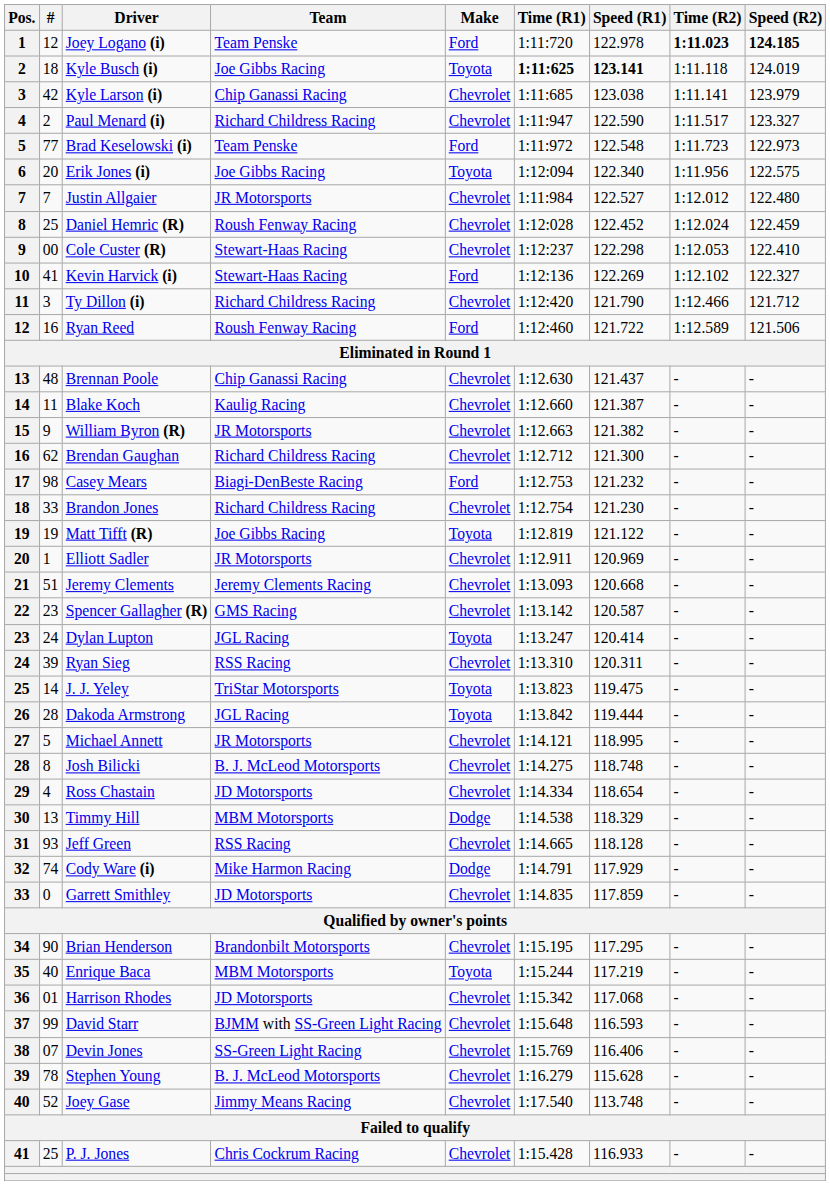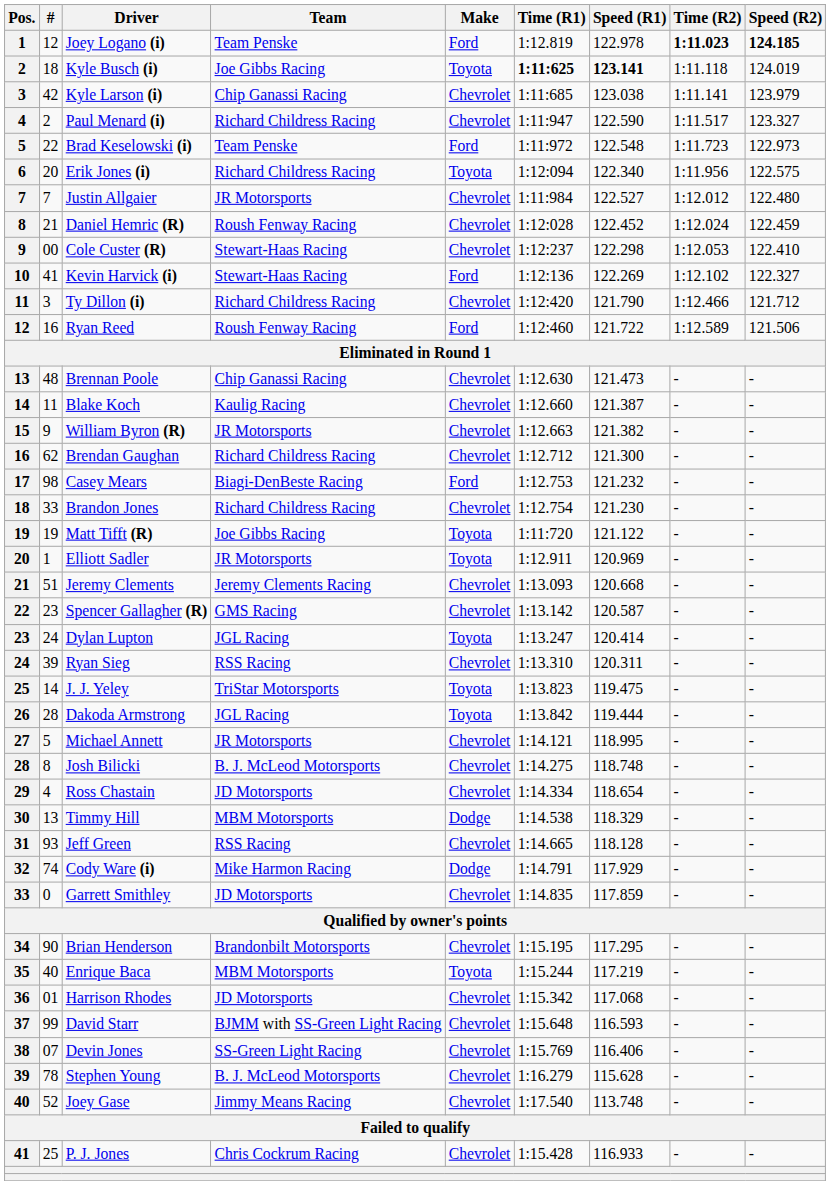Joey Logano (i) | Time (R1): 1:11:720 -> 1:12.819
Brad Keselowski (i) | #: 77 -> 22
Erik Jones (i) | Team: Joe Gibbs Racing -> Richard Childress Racing
Daniel Hemric (R) | #: 25 -> 21
Brennan Poole | Speed (R1): 121.437 -> 121.473
Matt Tifft (R) | Time (R1): 1:12.819 -> 1:11:720
Elliott Sadler | Make: Chevrolet -> Toyota
